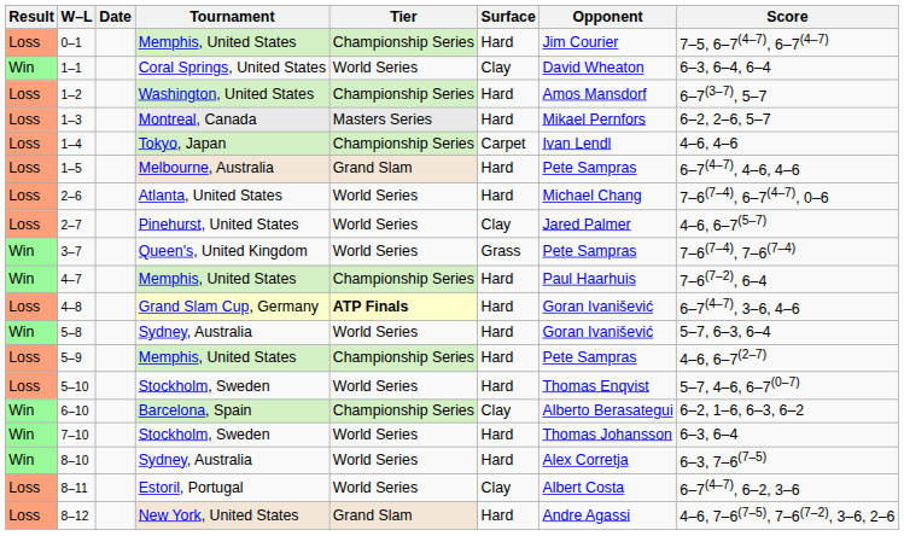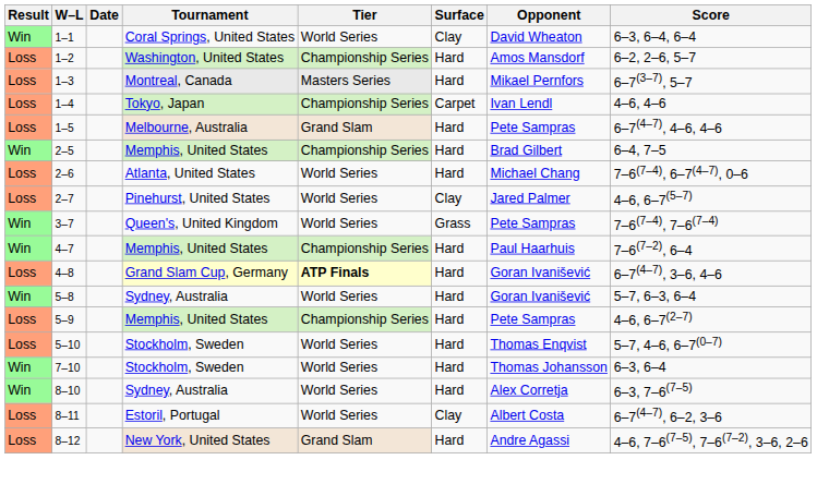- row: Loss | 0–1 | Memphis, United States | Championship Series | Hard | Jim Courier | 7–5, 6–7(4–7), 6–7(4–7)
1–2 | Score: 6–7(3–7), 5–7 -> 6–2, 2–6, 5–7
1–3 | Score: 6–2, 2–6, 5–7 -> 6–7(3–7), 5–7
+ row: Win | 2–5 | Memphis, United States | Championship Series | Hard | Brad Gilbert | 6–4, 7–5
- row: Win | 6–10 | Barcelona, Spain | Championship Series | Clay | Alberto Berasategui | 6–2, 1–6, 6–3, 6–2
